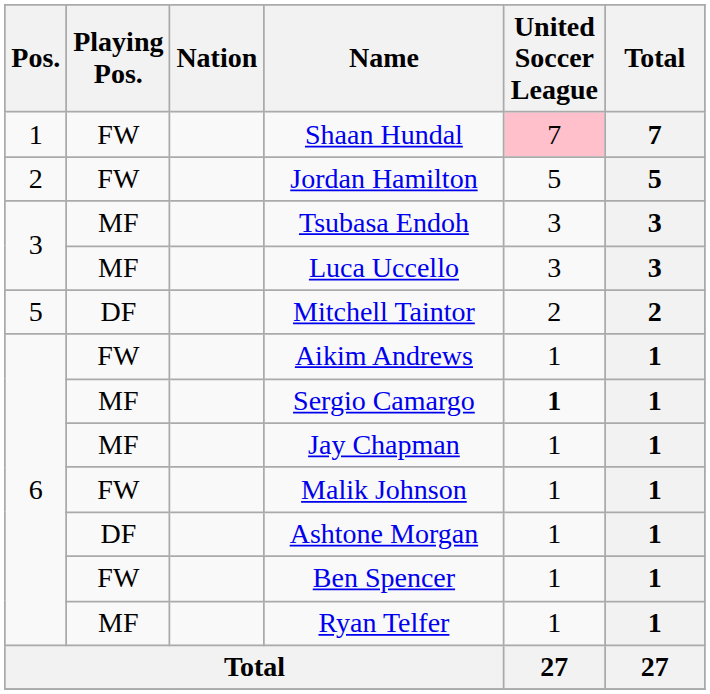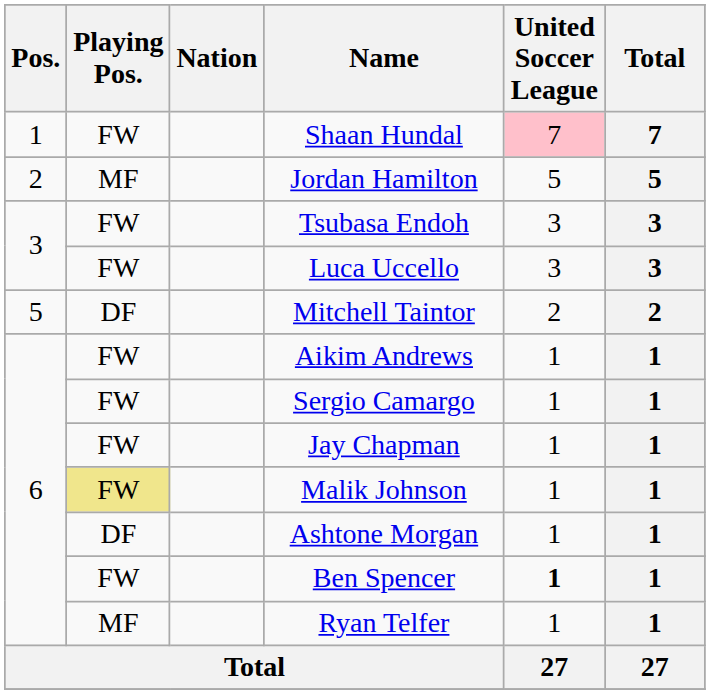Jordan Hamilton | Playing Pos.: FW -> MF
Tsubasa Endoh | Playing Pos.: MF -> FW
Luca Uccello | Playing Pos.: MF -> FW
Sergio Camargo | Playing Pos.: MF -> FW
Sergio Camargo | United Soccer League: bold -> normal
Jay Chapman | Playing Pos.: MF -> FW
Malik Johnson | Playing Pos.: no background -> khaki background
Ben Spencer | United Soccer League: normal -> bold
